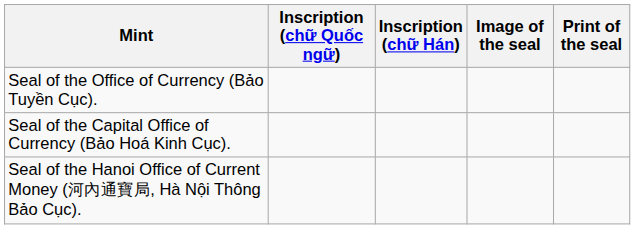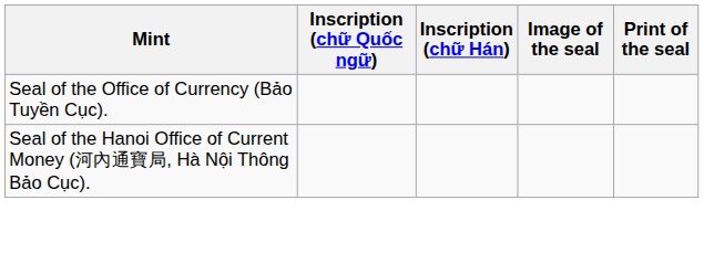- row: Seal of the Capital Office of Currency (Bảo Hoá Kinh Cục).
